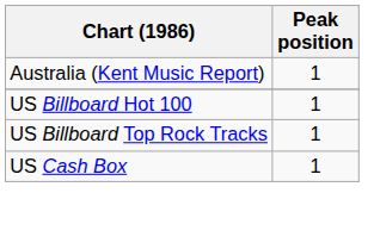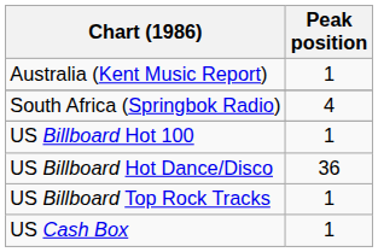+ row: South Africa (Springbok Radio) | 4
+ row: US Billboard Hot Dance/Disco | 36
